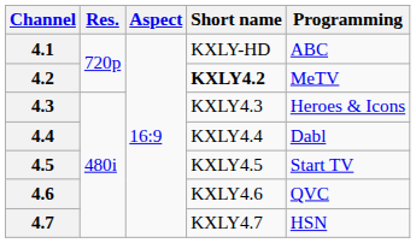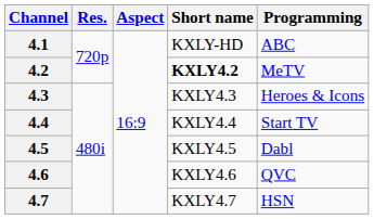4.4 | Programming: Dabl -> Start TV
4.5 | Programming: Start TV -> Dabl
